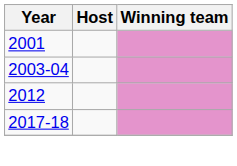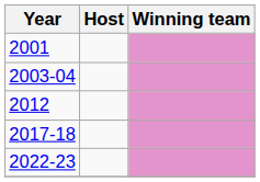+ row: 2022-23
